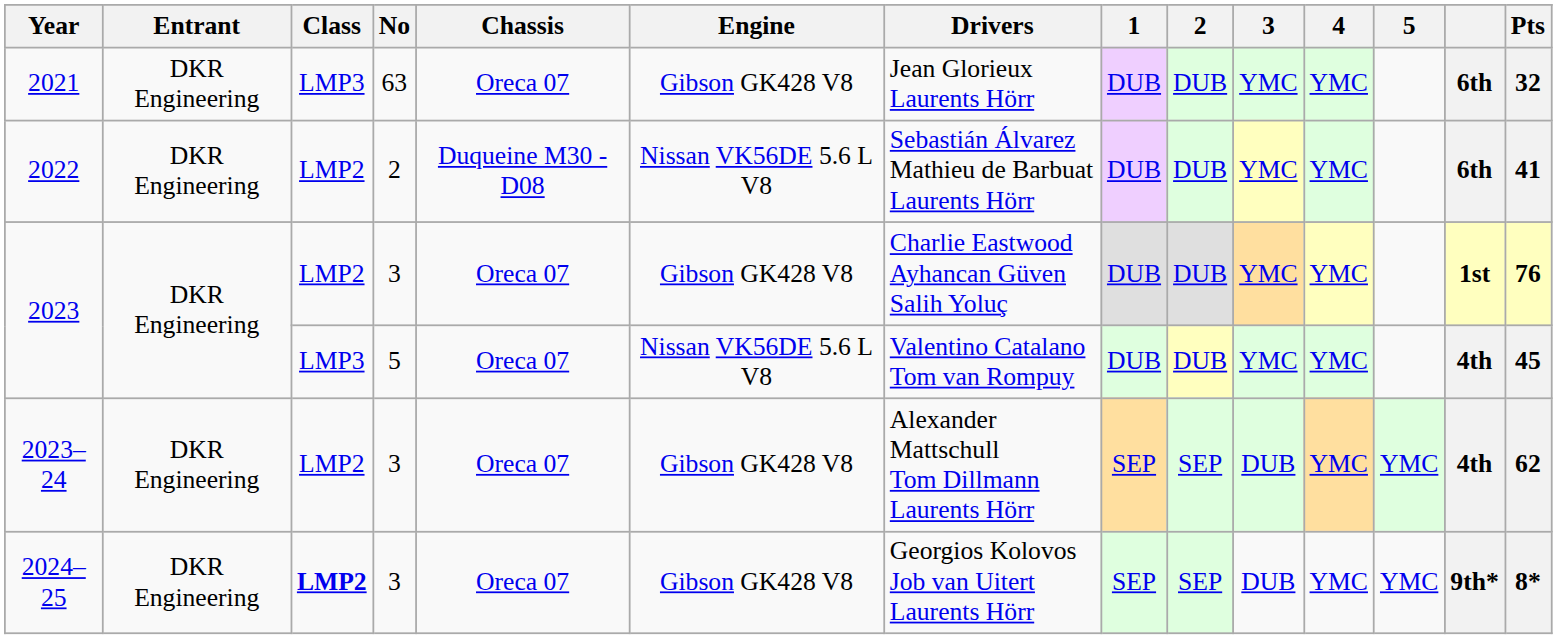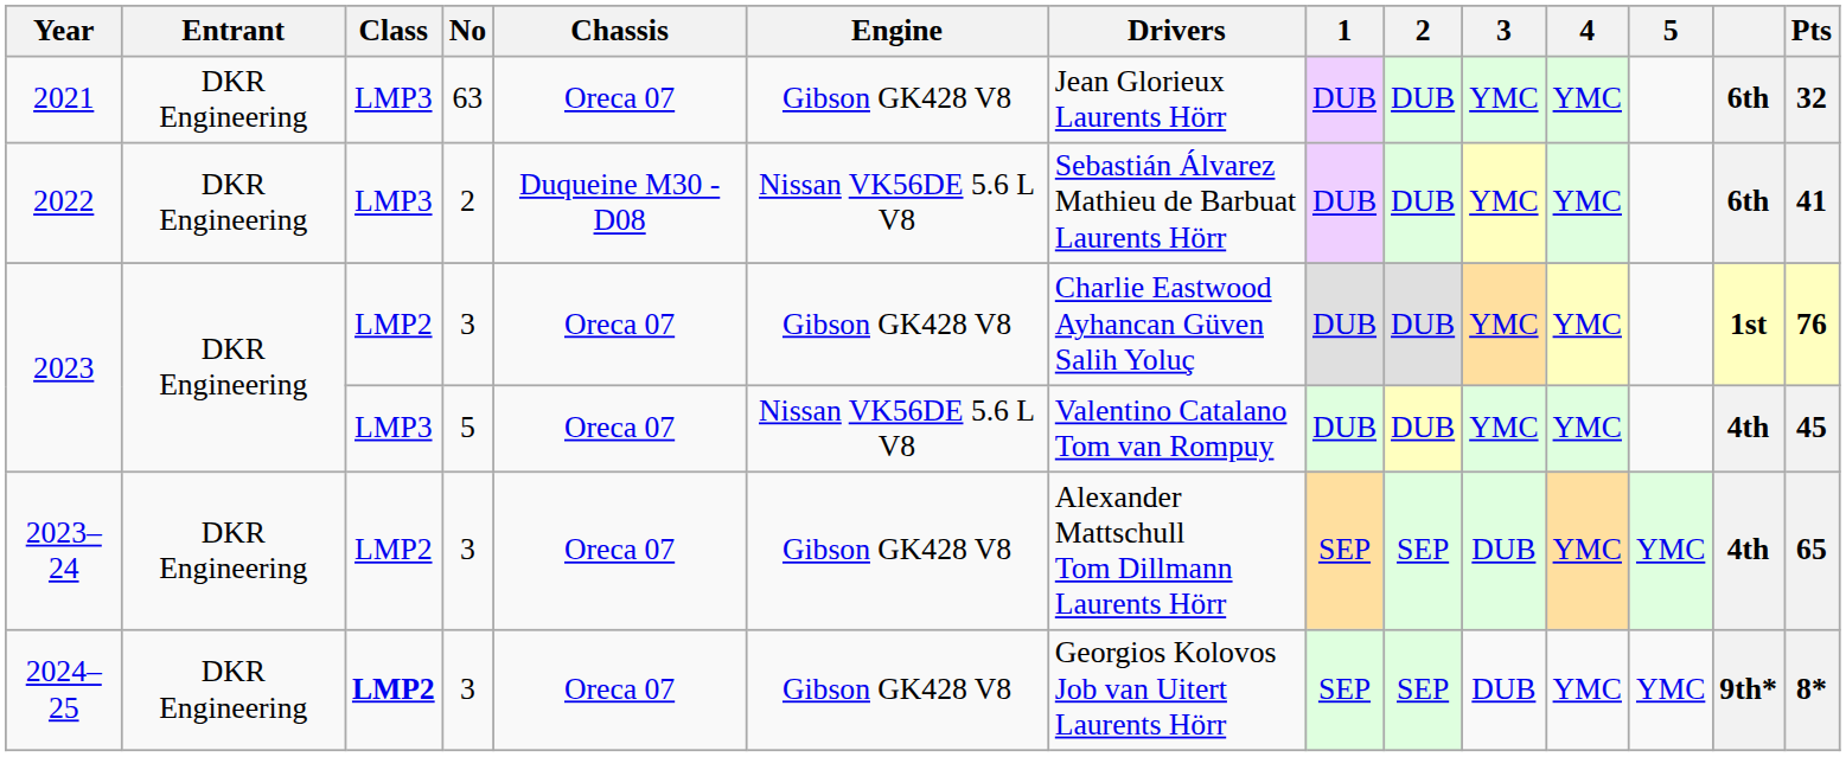2022 | Class: LMP2 -> LMP3
2023–24 | Pts: 62 -> 65
